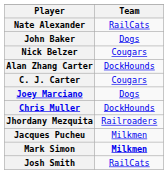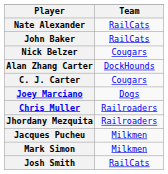John Baker | Team: Dogs -> RailCats
Chris Muller | Team: DockHounds -> Railroaders
Mark Simon | Team: bold -> normal
